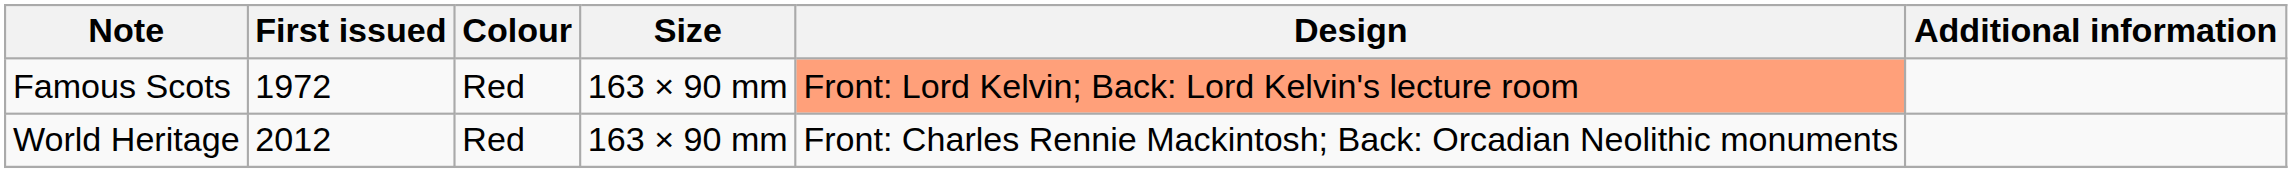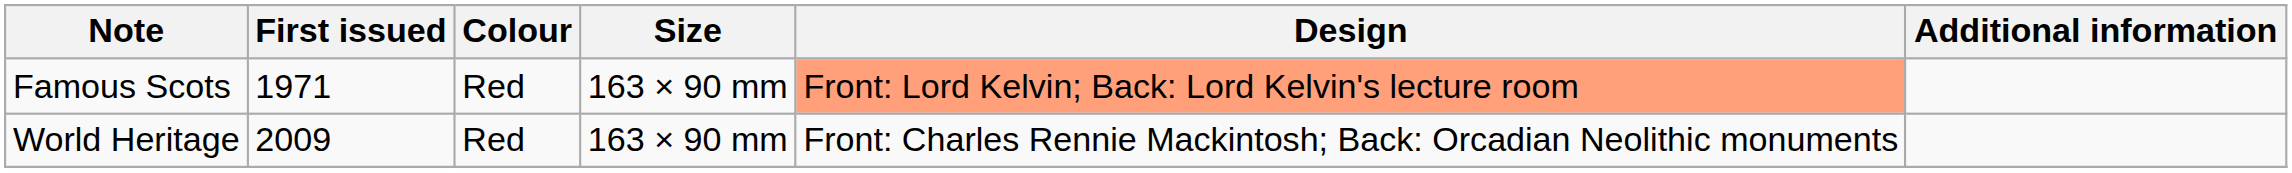Famous Scots | First issued: 1972 -> 1971
World Heritage | First issued: 2012 -> 2009
